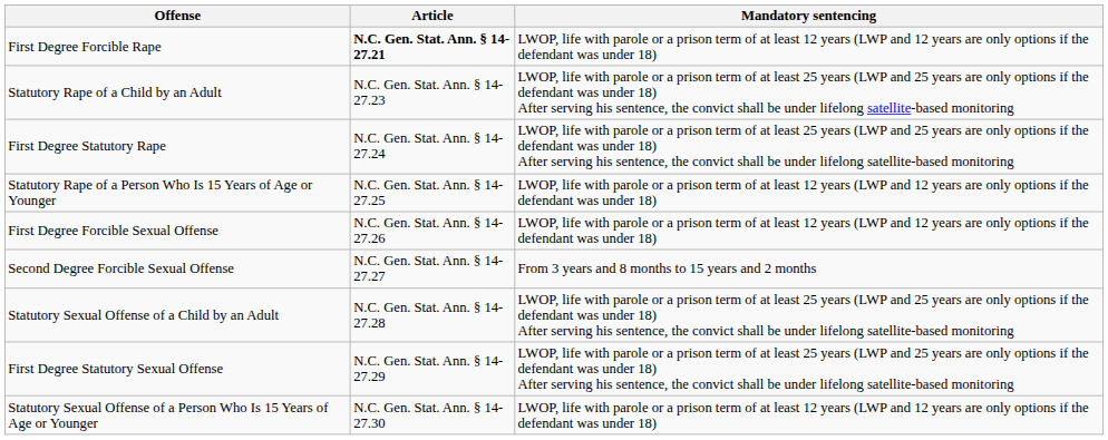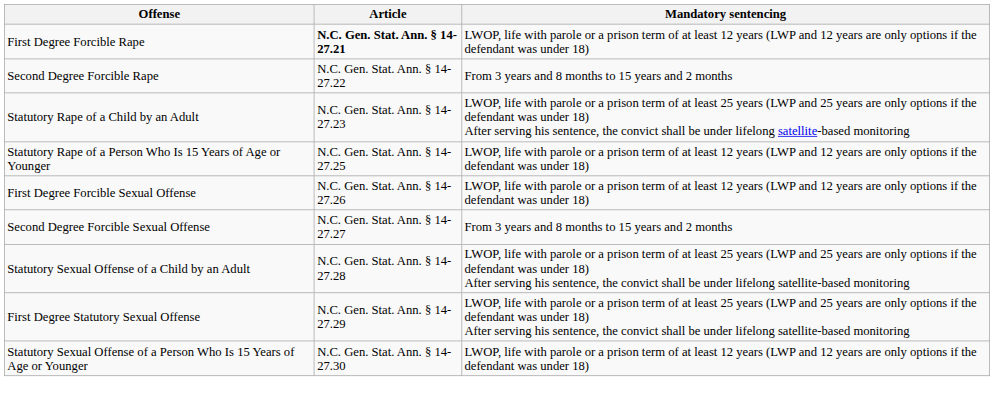+ row: Second Degree Forcible Rape | N.C. Gen. Stat. Ann. § 14-27.22 | From 3 years and 8 months to 15 years and 2 months
- row: First Degree Statutory Rape | N.C. Gen. Stat. Ann. § 14-27.24 | LWOP, life with parole or a prison term of at least 25 years (LWP and 25 years are only options if the defendant was under 18) After serving his sentence, the convict shall be under lifelong satellite-based monitoring
